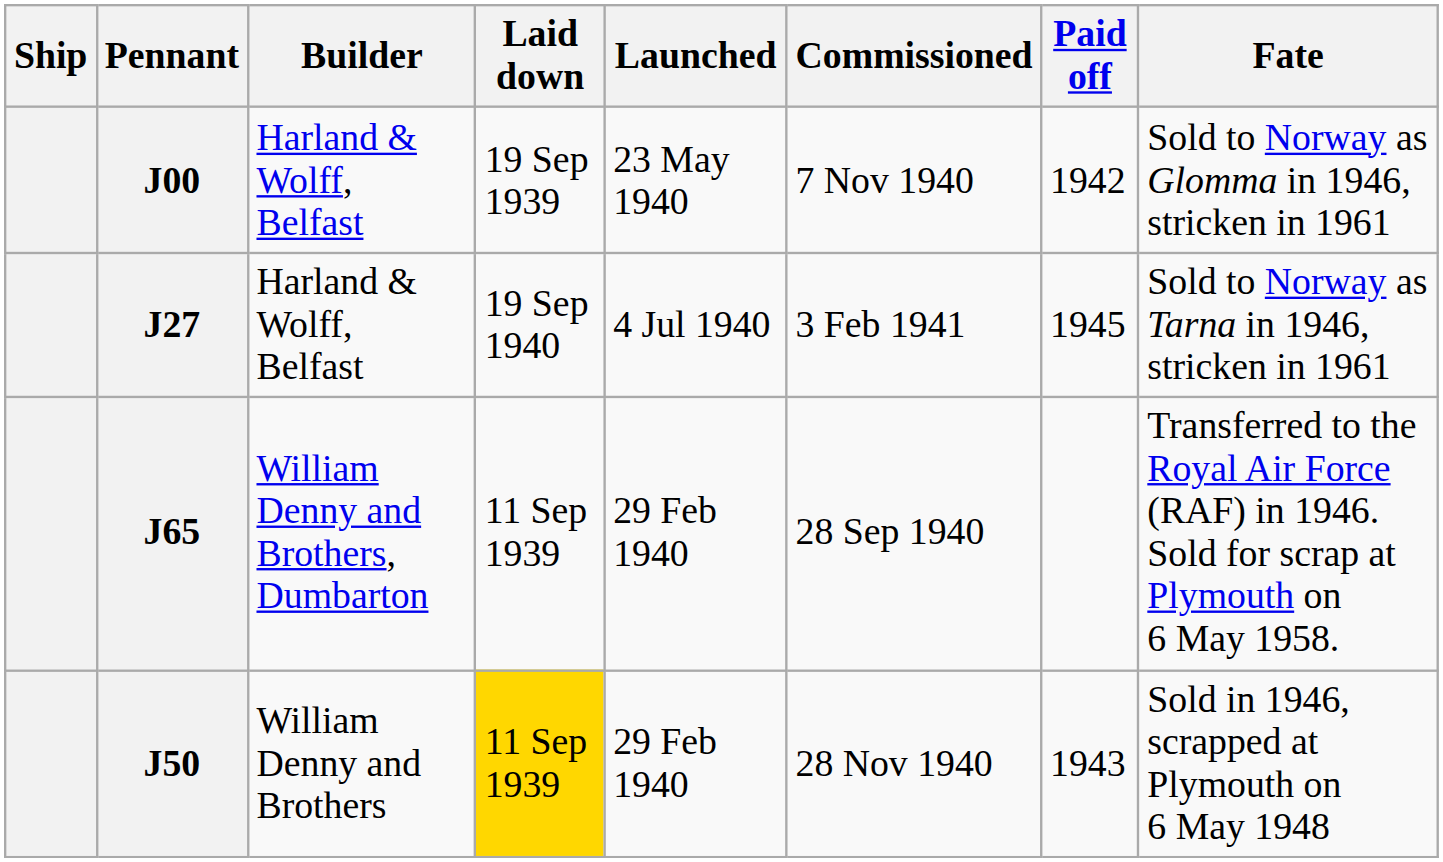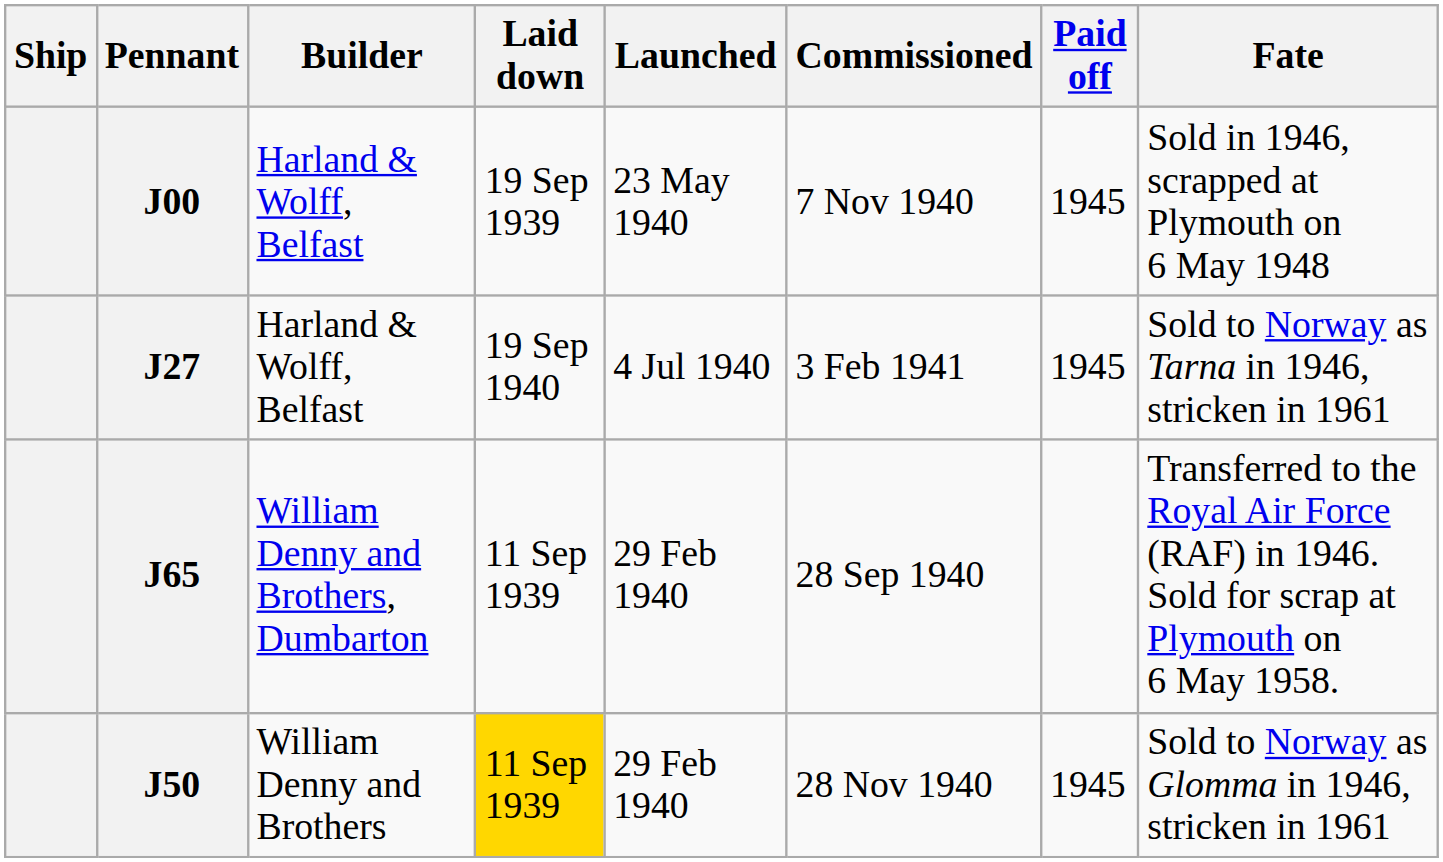J00 | Paid off: 1942 -> 1945
J00 | Fate: Sold to Norway as Glomma in 1946, stricken in 1961 -> Sold in 1946, scrapped at Plymouth on 6 May 1948
J50 | Paid off: 1943 -> 1945
J50 | Fate: Sold in 1946, scrapped at Plymouth on 6 May 1948 -> Sold to Norway as Glomma in 1946, stricken in 1961
